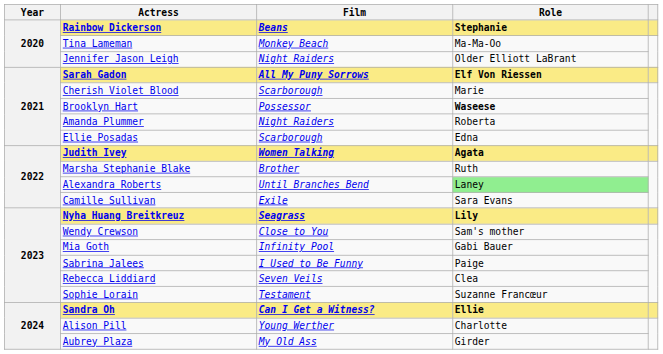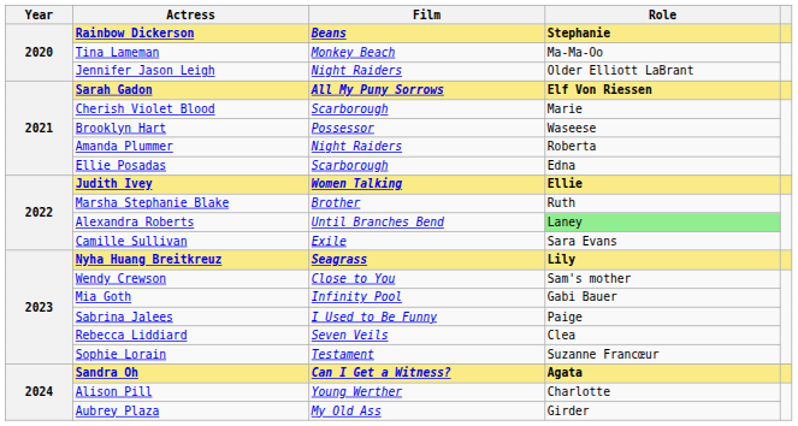Brooklyn Hart | Role: bold -> normal
Judith Ivey | Role: Agata -> Ellie
Sandra Oh | Role: Ellie -> Agata
